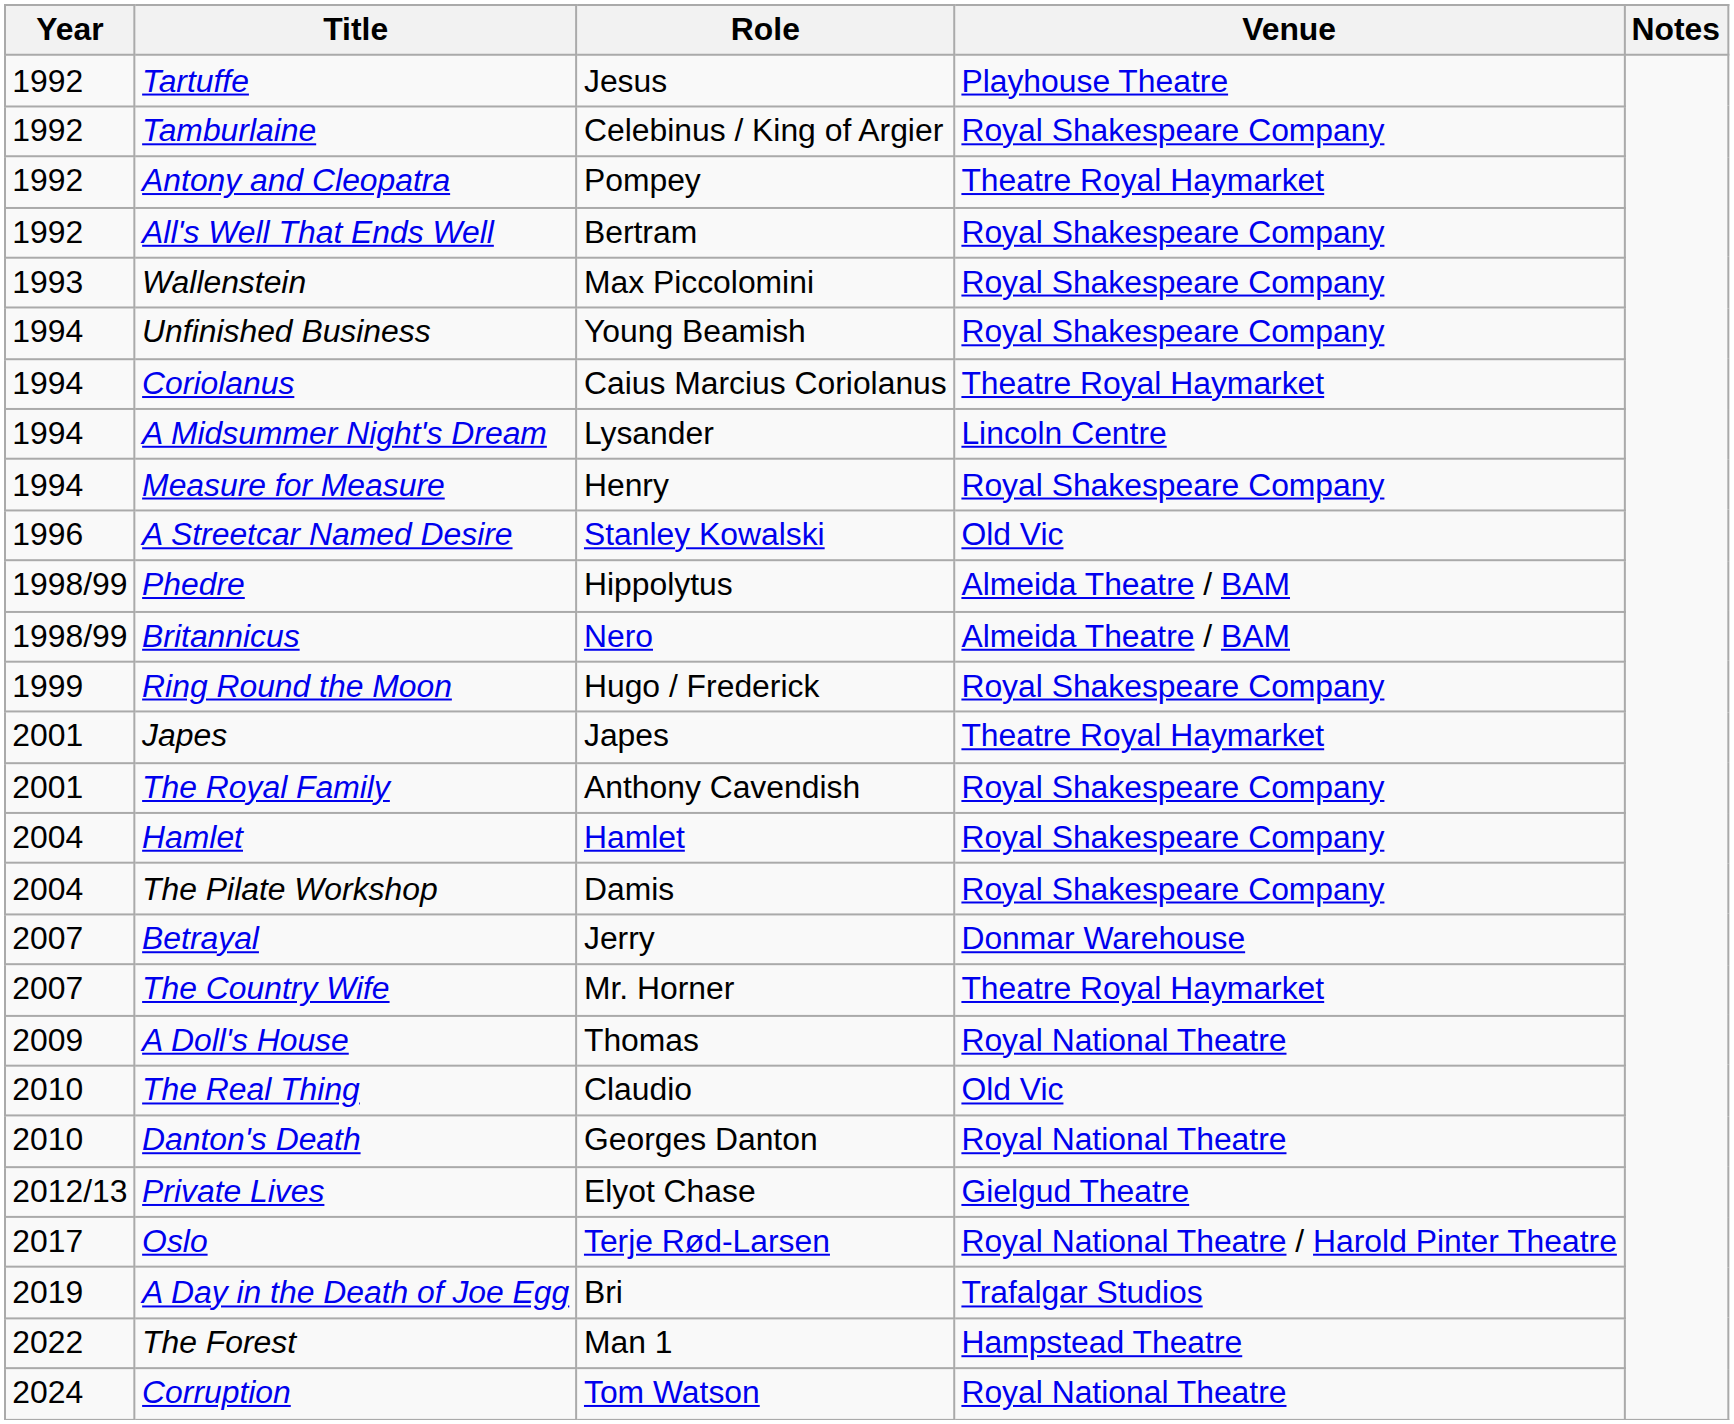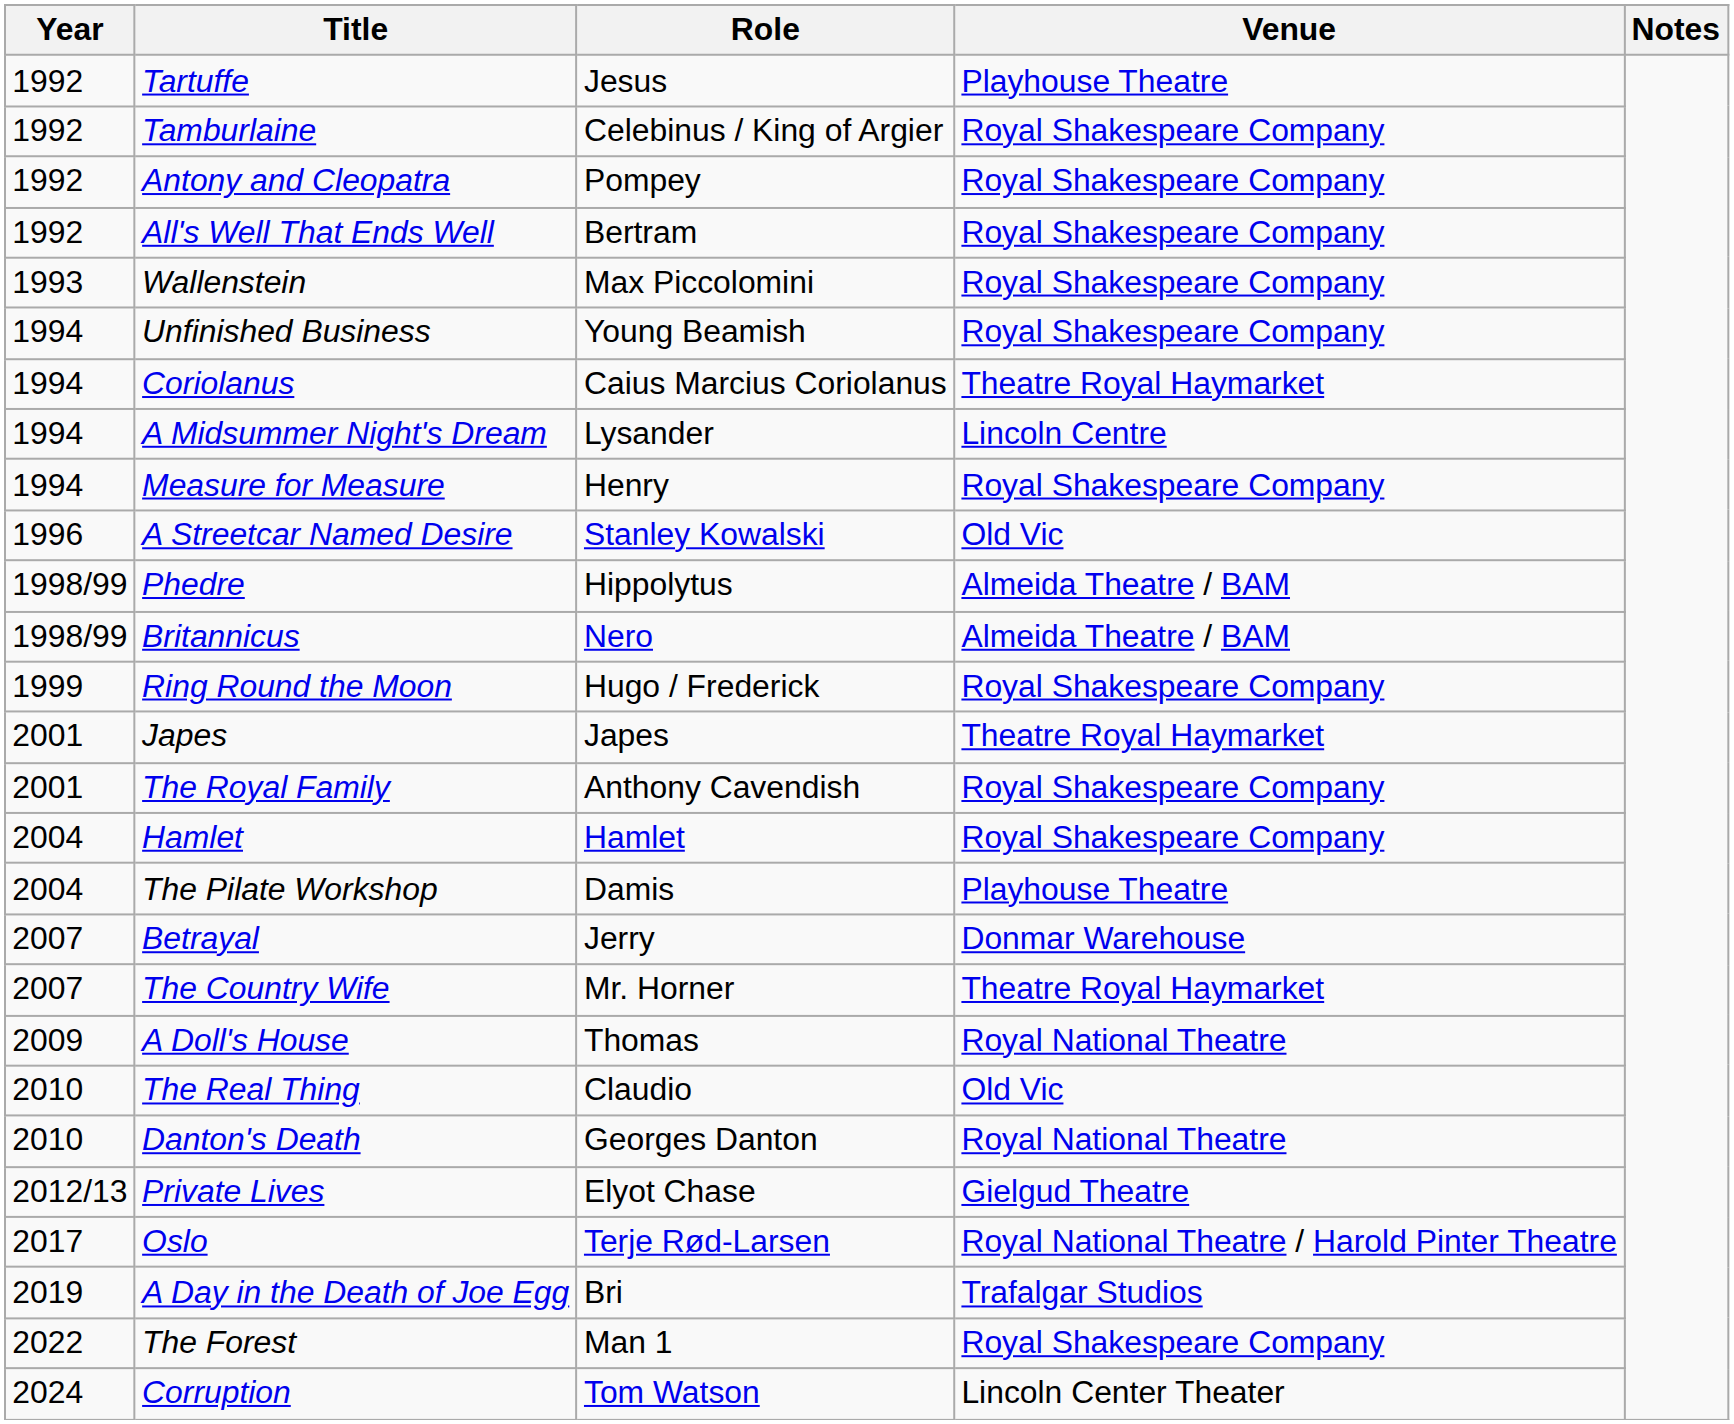Antony and Cleopatra | Venue: Theatre Royal Haymarket -> Royal Shakespeare Company
The Pilate Workshop | Venue: Royal Shakespeare Company -> Playhouse Theatre
The Forest | Venue: Hampstead Theatre -> Royal Shakespeare Company
Corruption | Venue: Royal National Theatre -> Lincoln Center Theater
